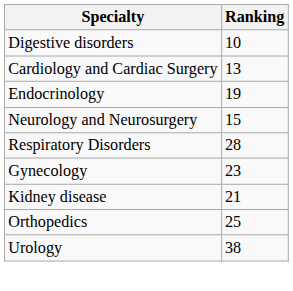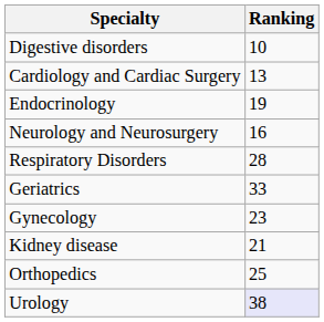Neurology and Neurosurgery | Ranking: 15 -> 16
+ row: Geriatrics | 33
Urology | Ranking: no background -> lavender background
